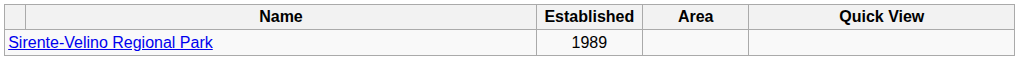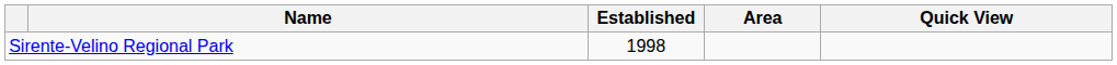Sirente-Velino Regional Park | Established: 1989 -> 1998
